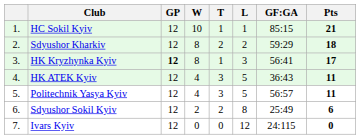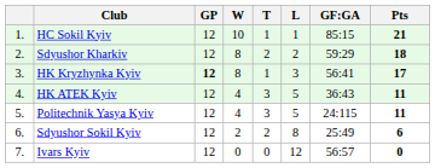Politechnik Yasya Kyiv | GF:GA: 56:57 -> 24:115
Ivars Kyiv | GF:GA: 24:115 -> 56:57
